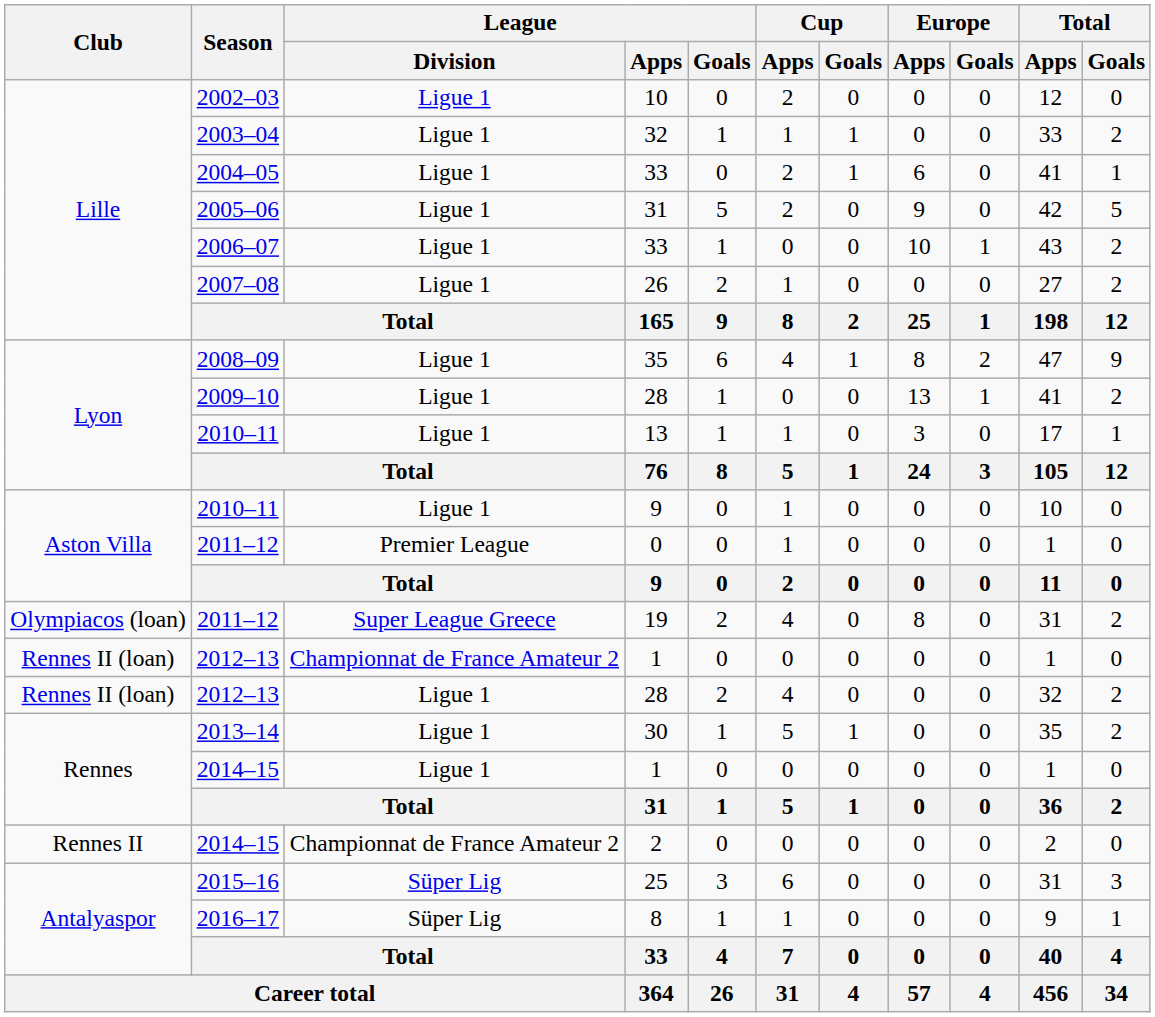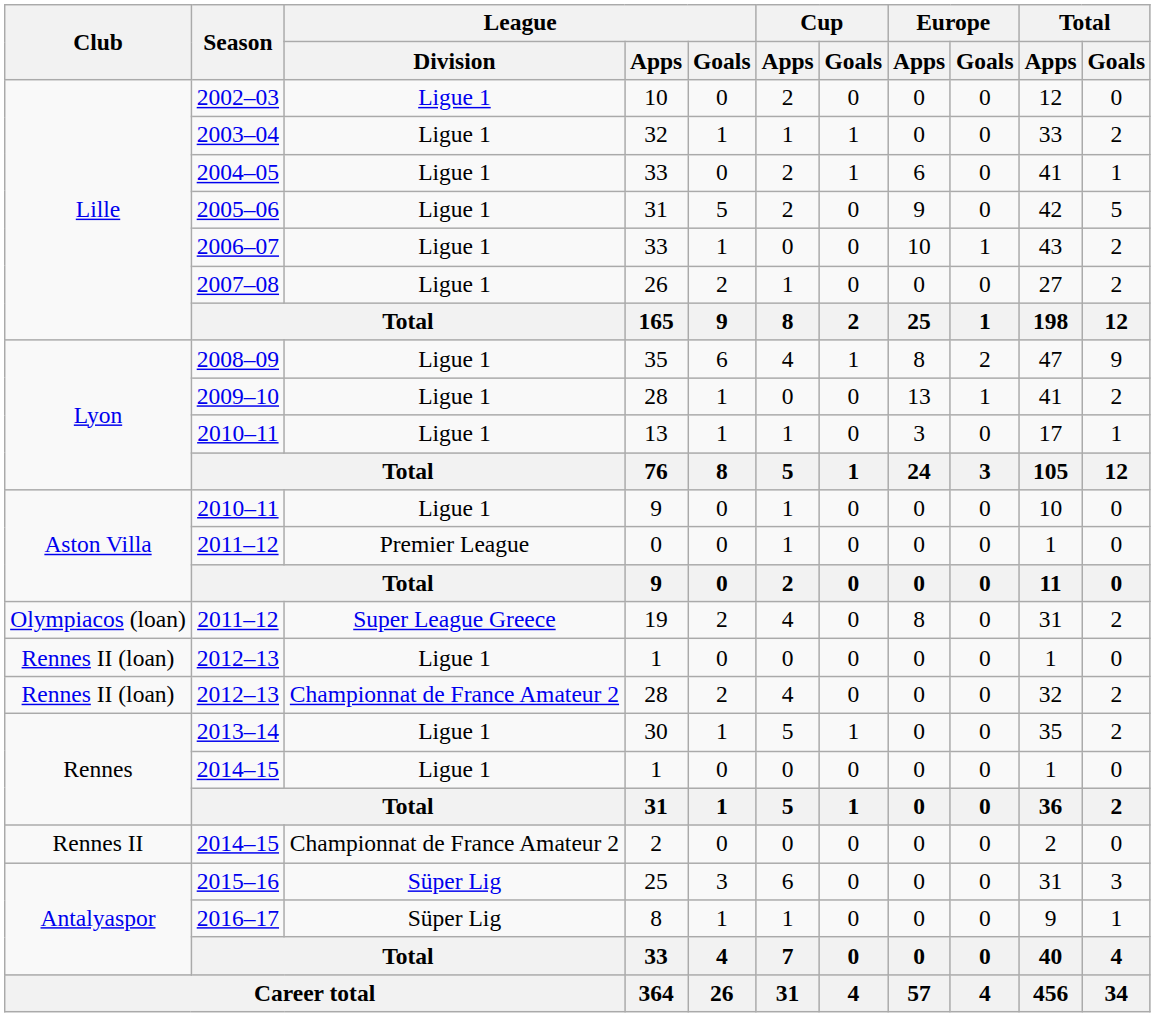2012–13 / 1 | League / Division: Championnat de France Amateur 2 -> Ligue 1
2012–13 / 28 | League / Division: Ligue 1 -> Championnat de France Amateur 2
